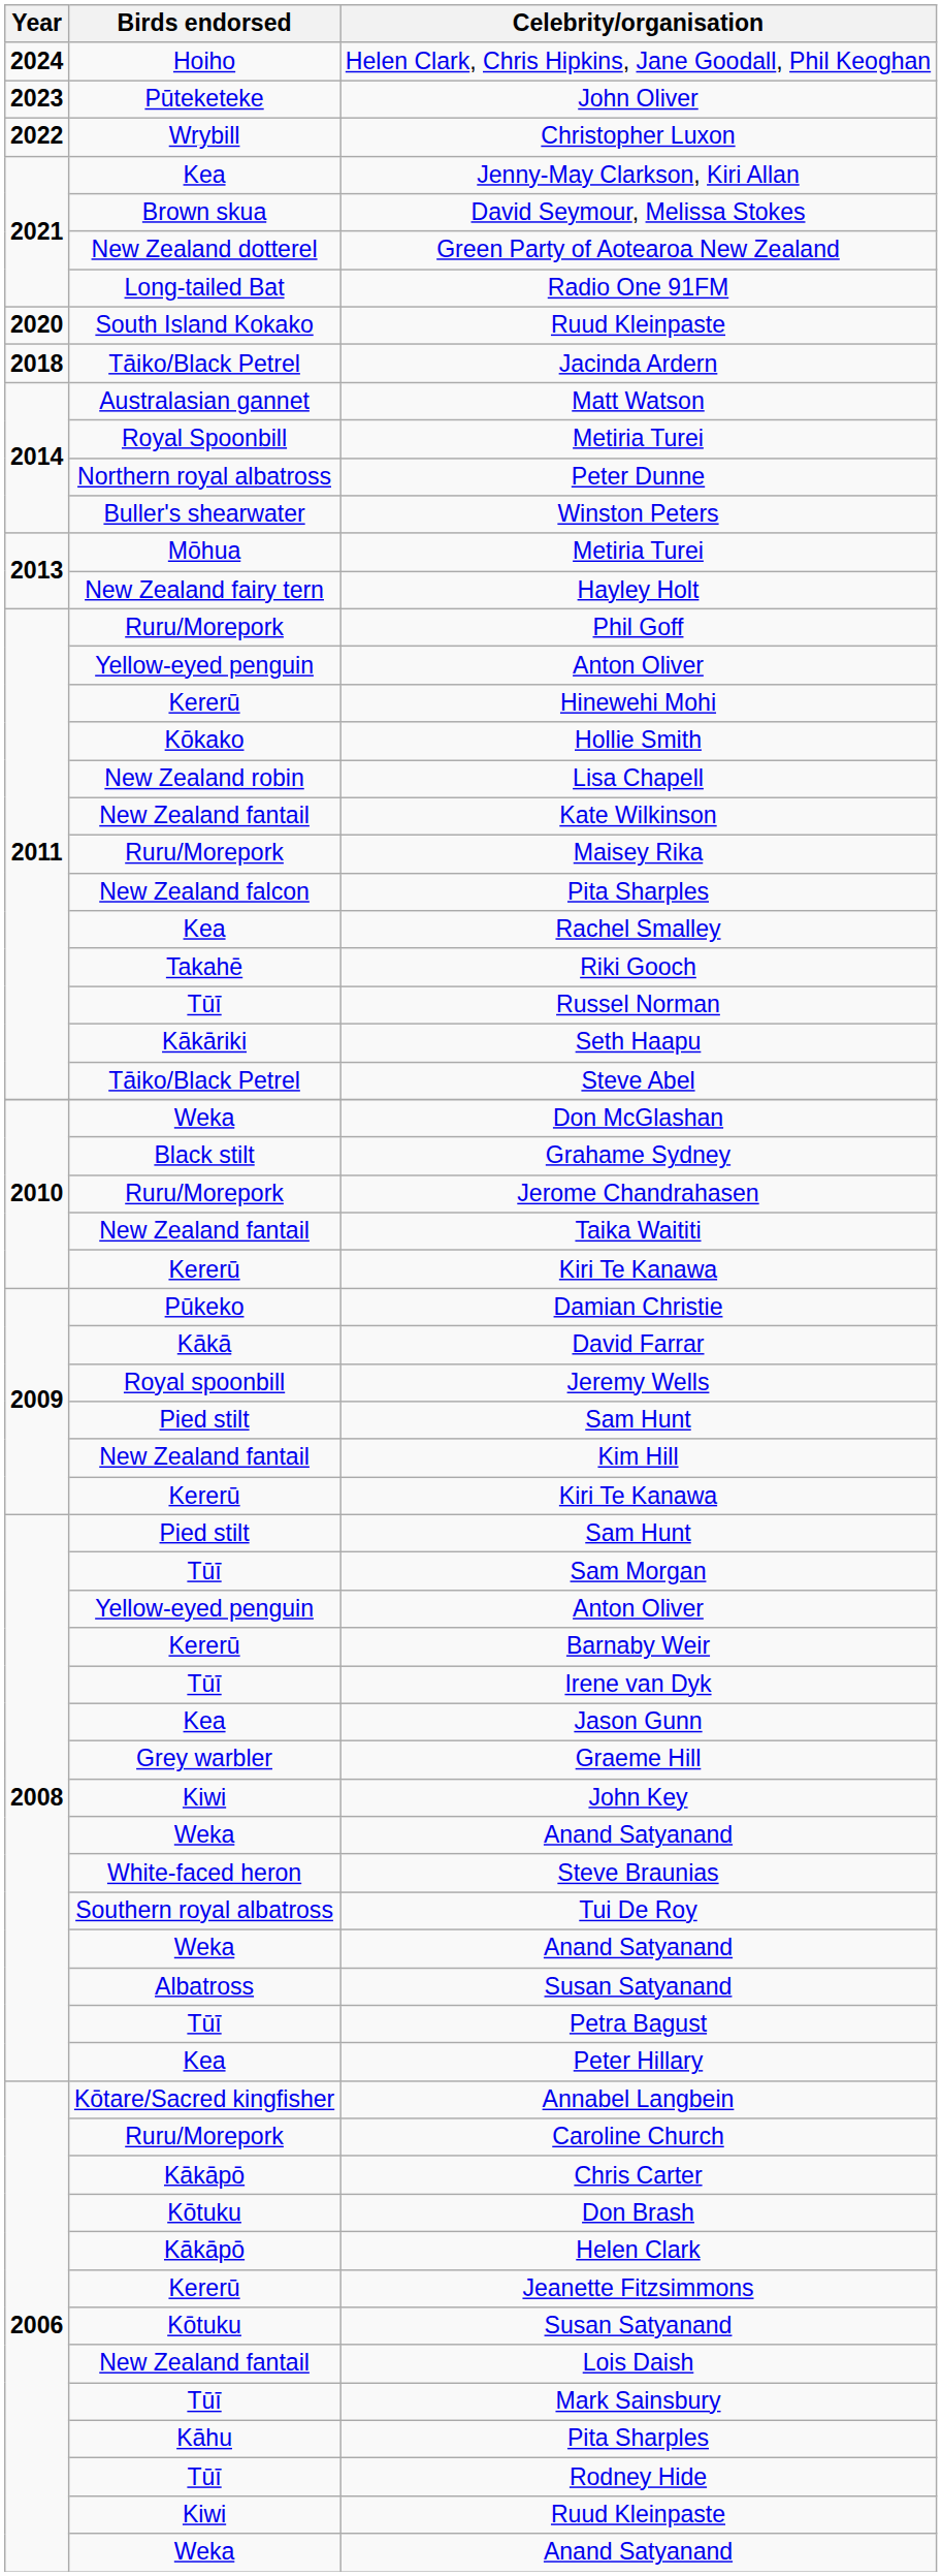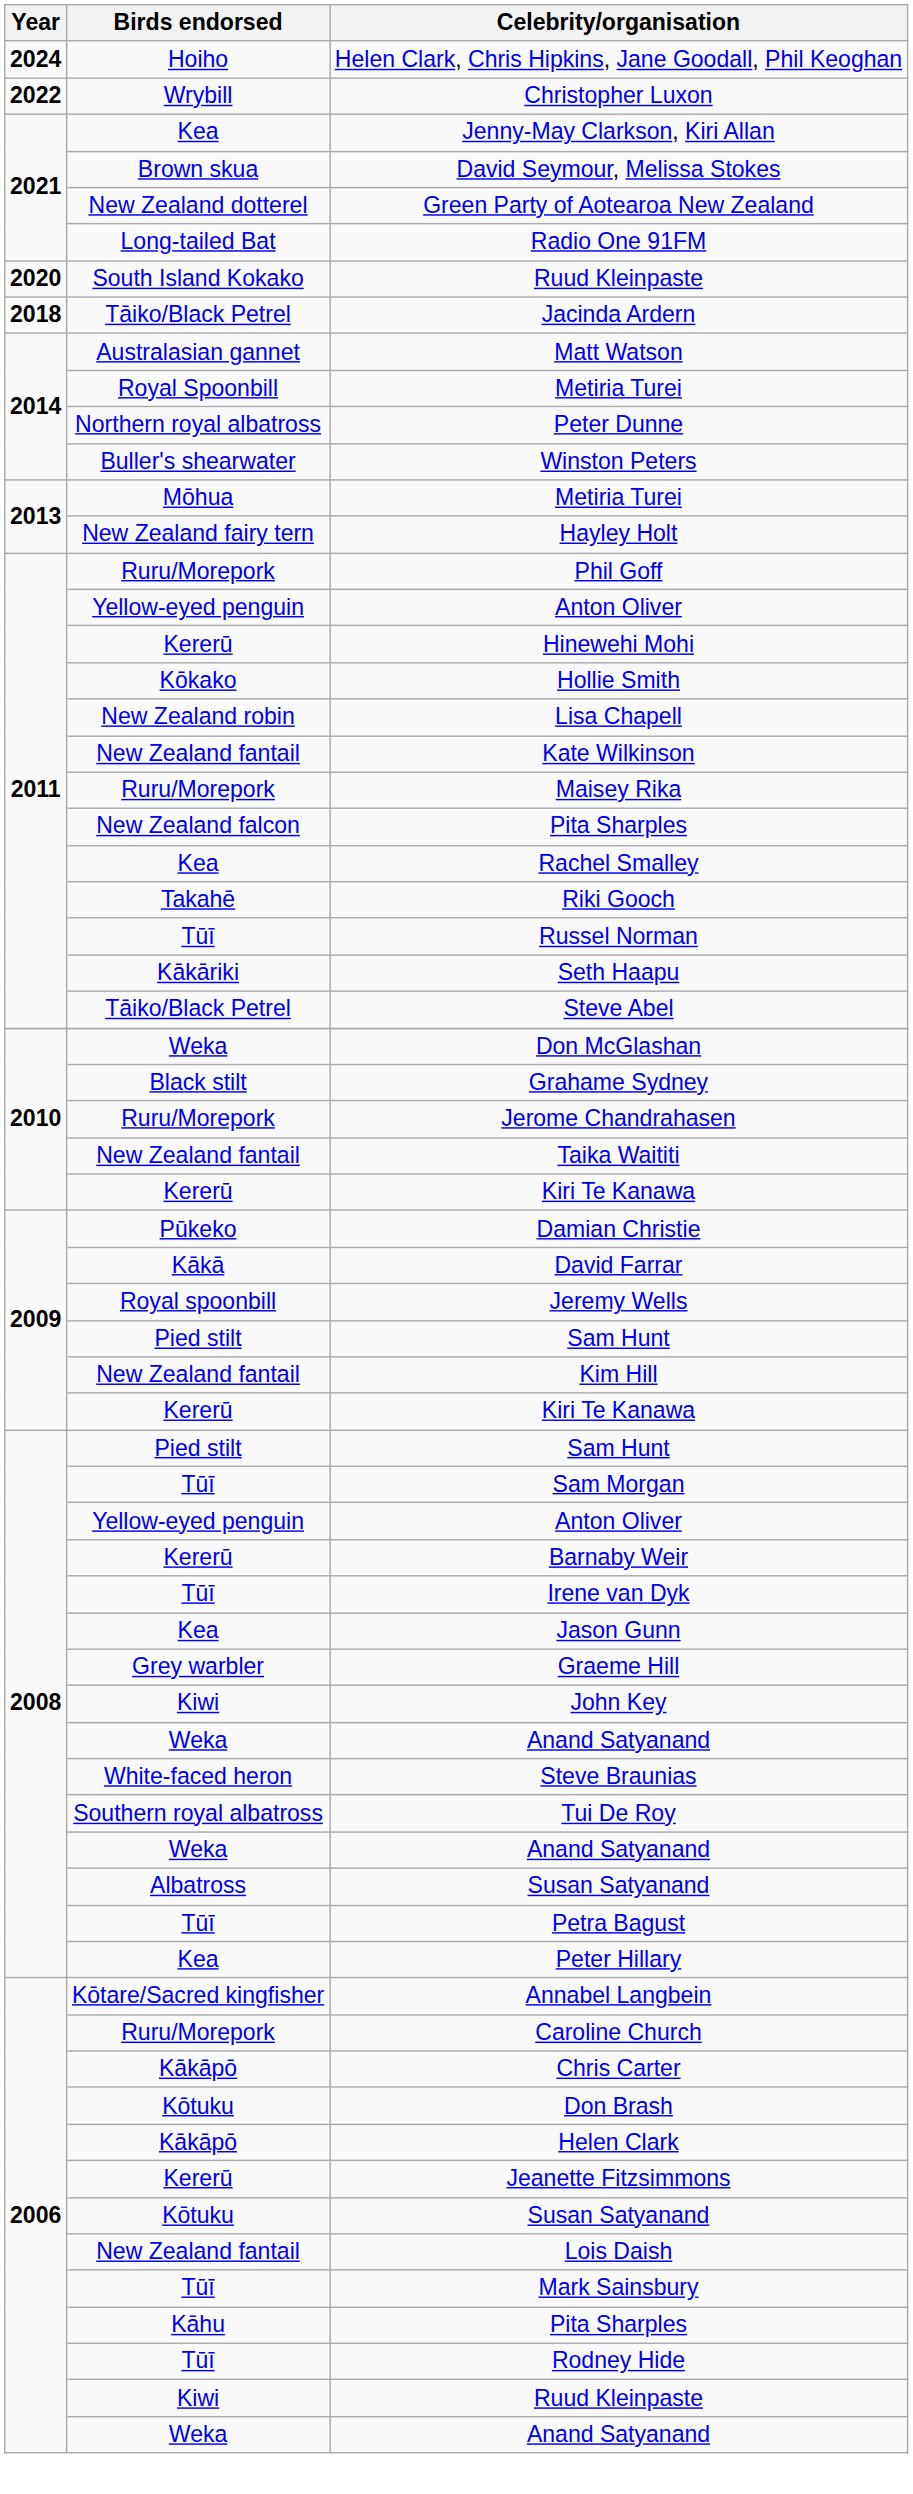- row: 2023 | Pūteketeke | John Oliver
